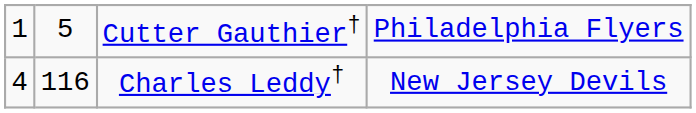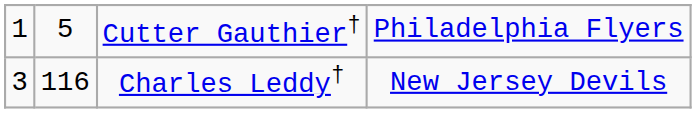Charles Leddy† | column 1: 4 -> 3
